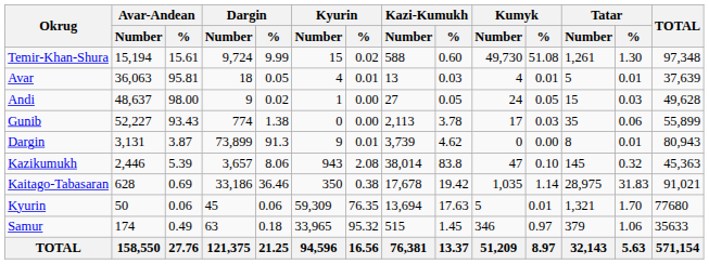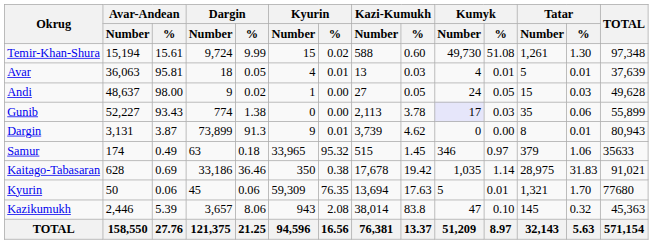Gunib | Kumyk / Number: no background -> lavender background
rows swapped: Kazikumukh <-> Samur
